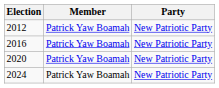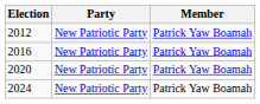columns swapped: Member <-> Party
